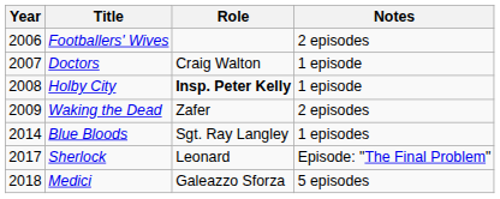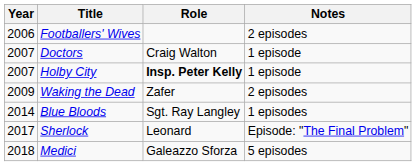Holby City | Year: 2008 -> 2007
